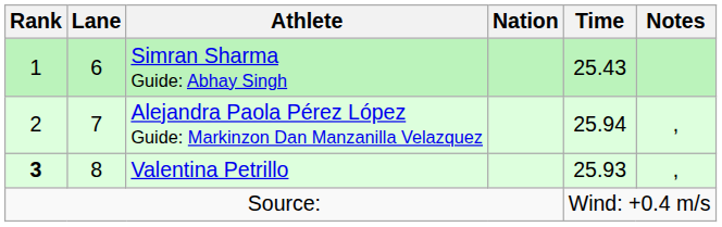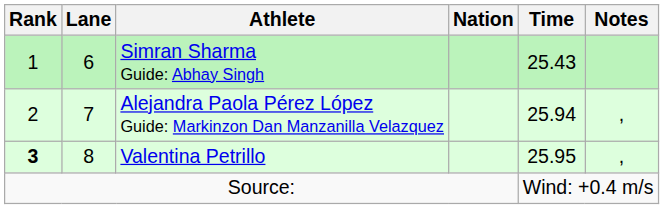Valentina Petrillo | Time: 25.93 -> 25.95
